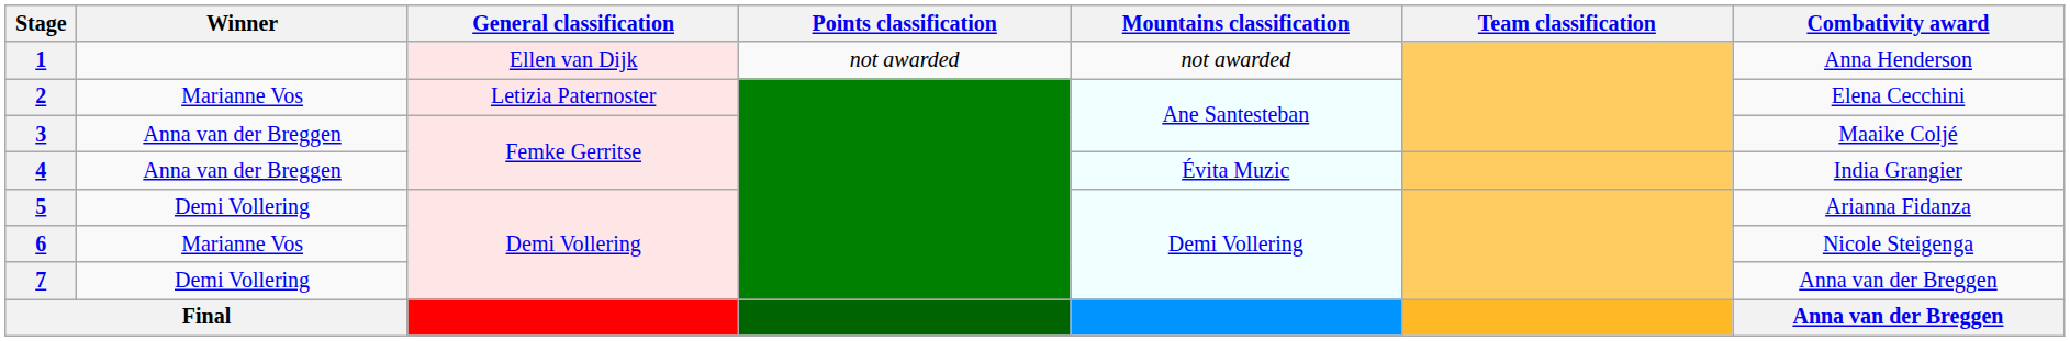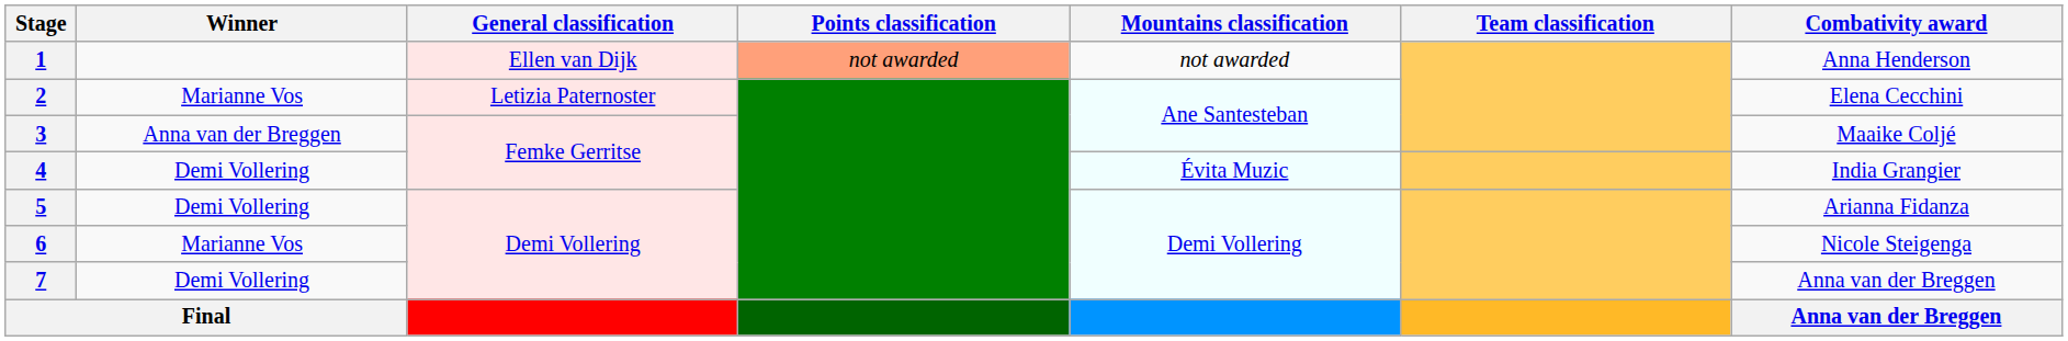1 | Points classification: no background -> lightsalmon background
4 | Winner: Anna van der Breggen -> Demi Vollering
